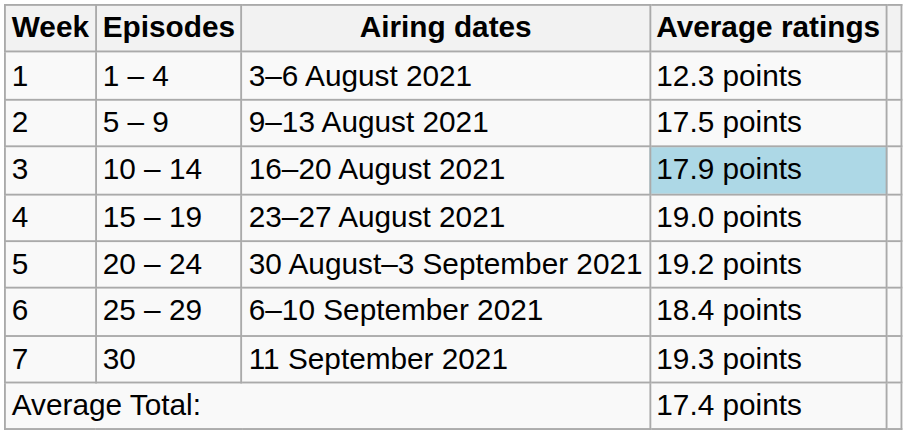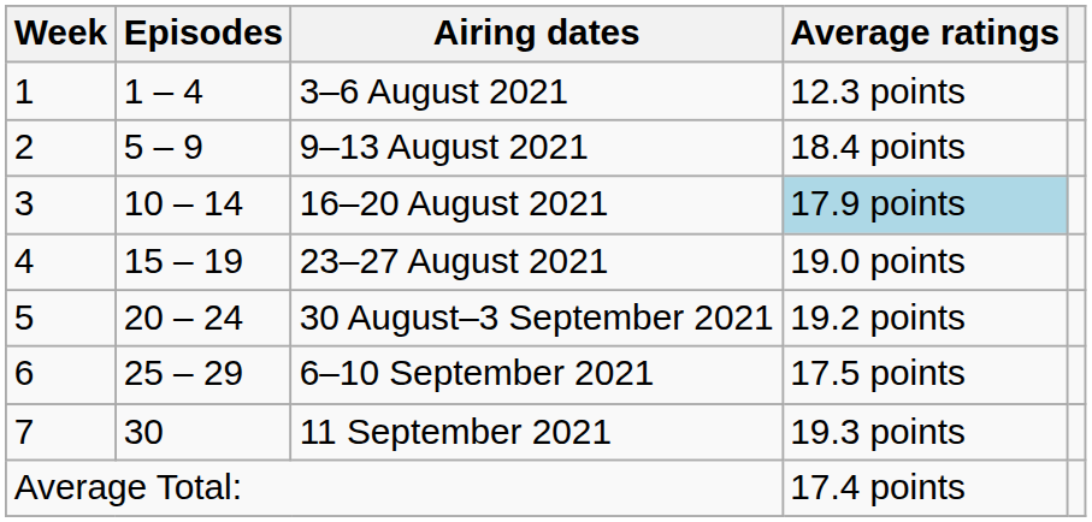9–13 August 2021 | Average ratings: 17.5 points -> 18.4 points
6–10 September 2021 | Average ratings: 18.4 points -> 17.5 points
